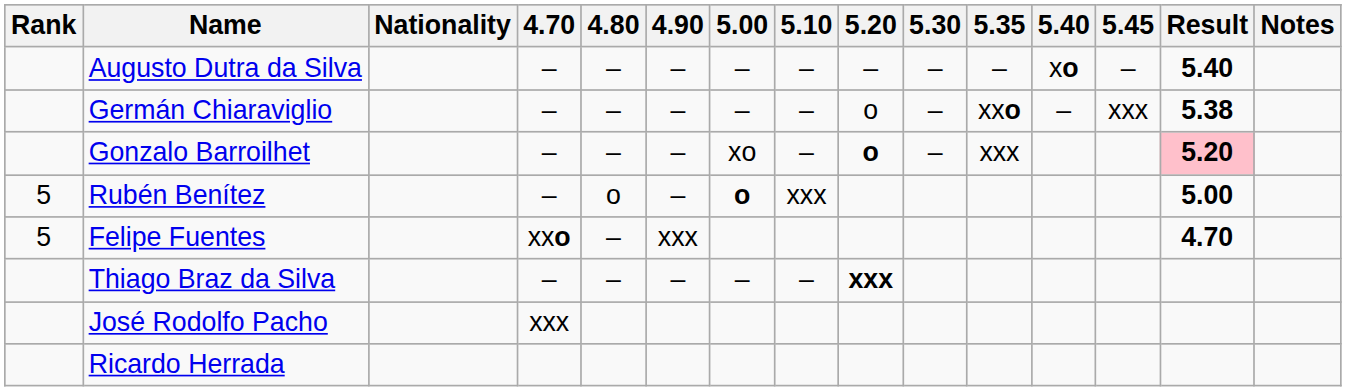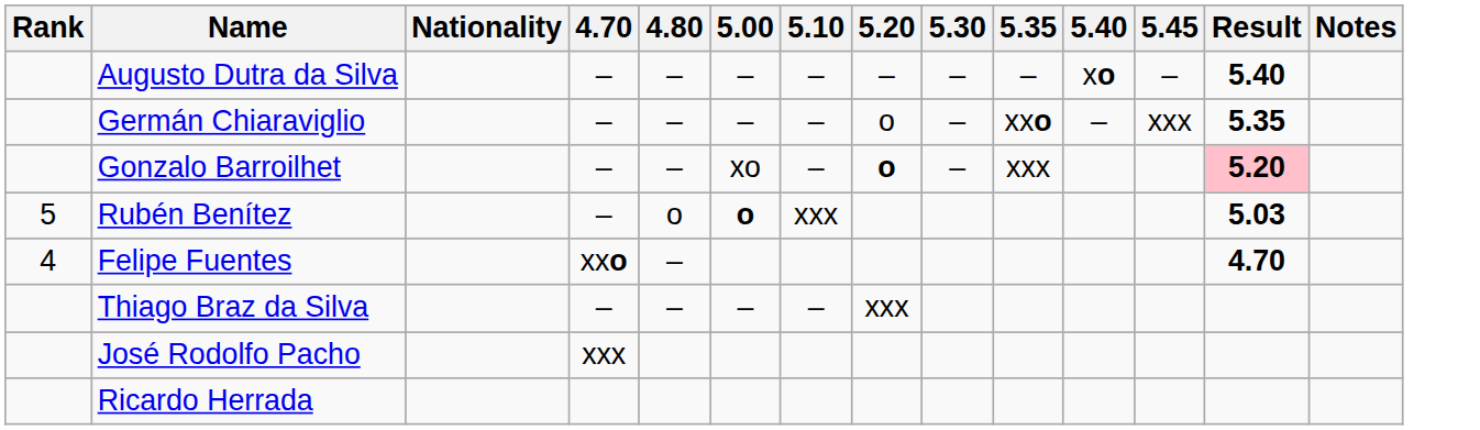- column: 4.90 | – | – | – | – | xxx | –
Germán Chiaraviglio | Result: 5.38 -> 5.35
Rubén Benítez | Result: 5.00 -> 5.03
Felipe Fuentes | Rank: 5 -> 4
Thiago Braz da Silva | 5.20: bold -> normal
